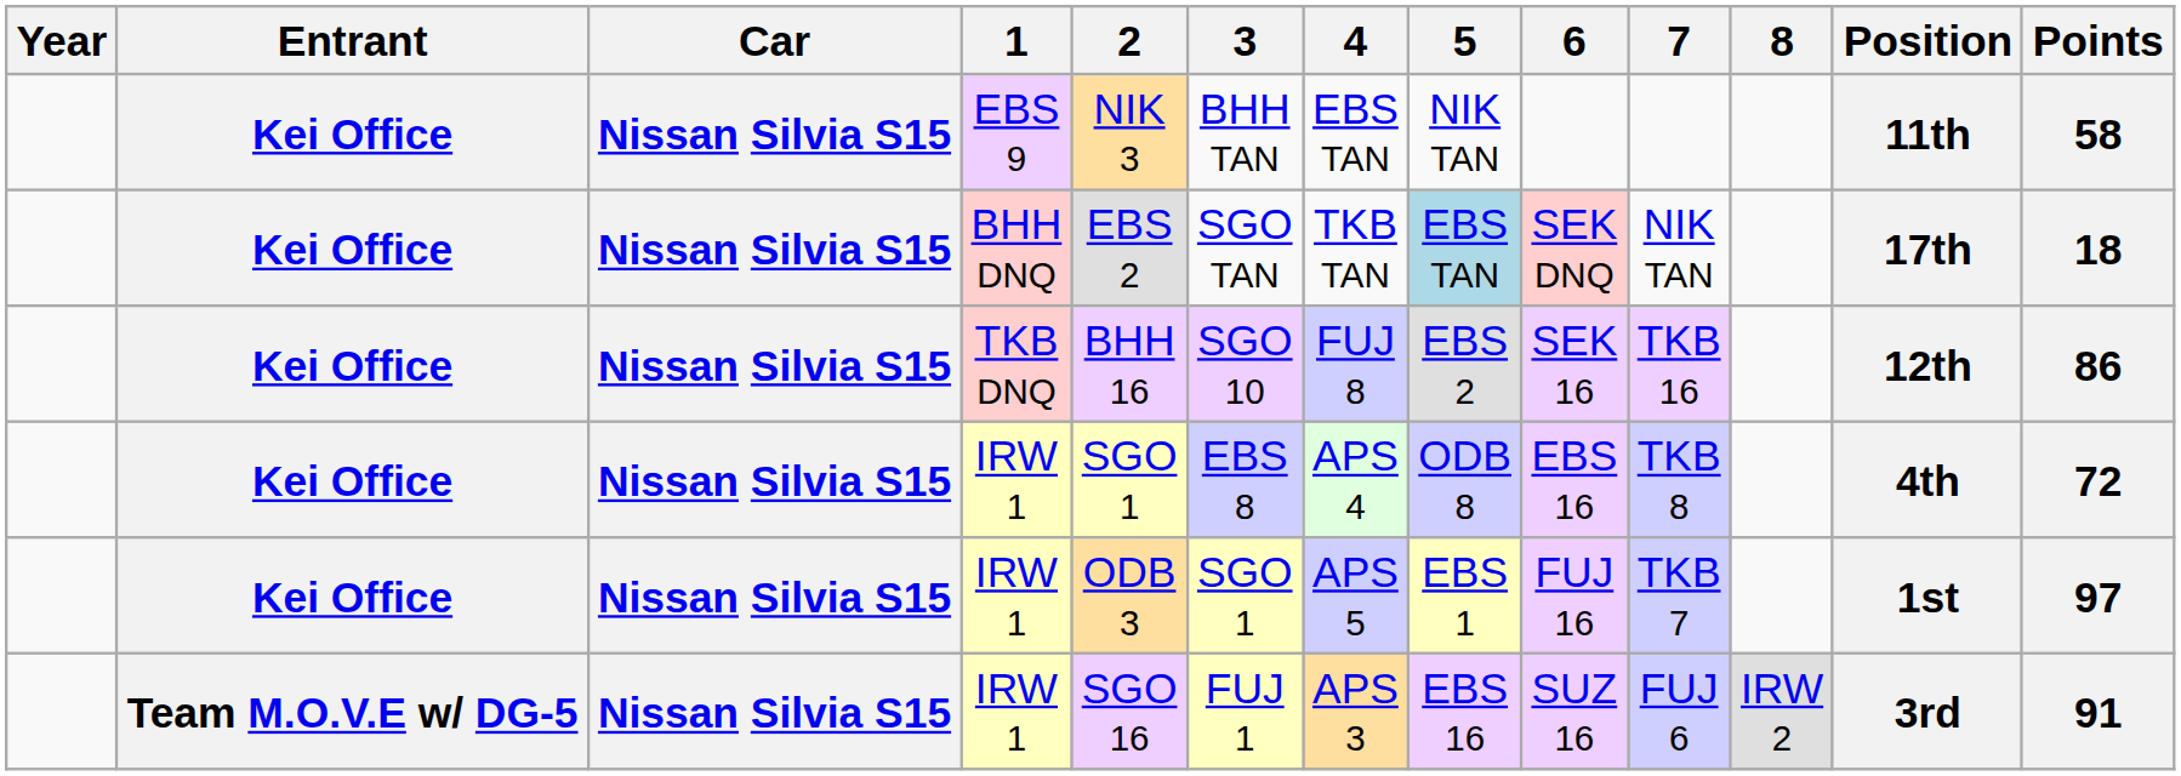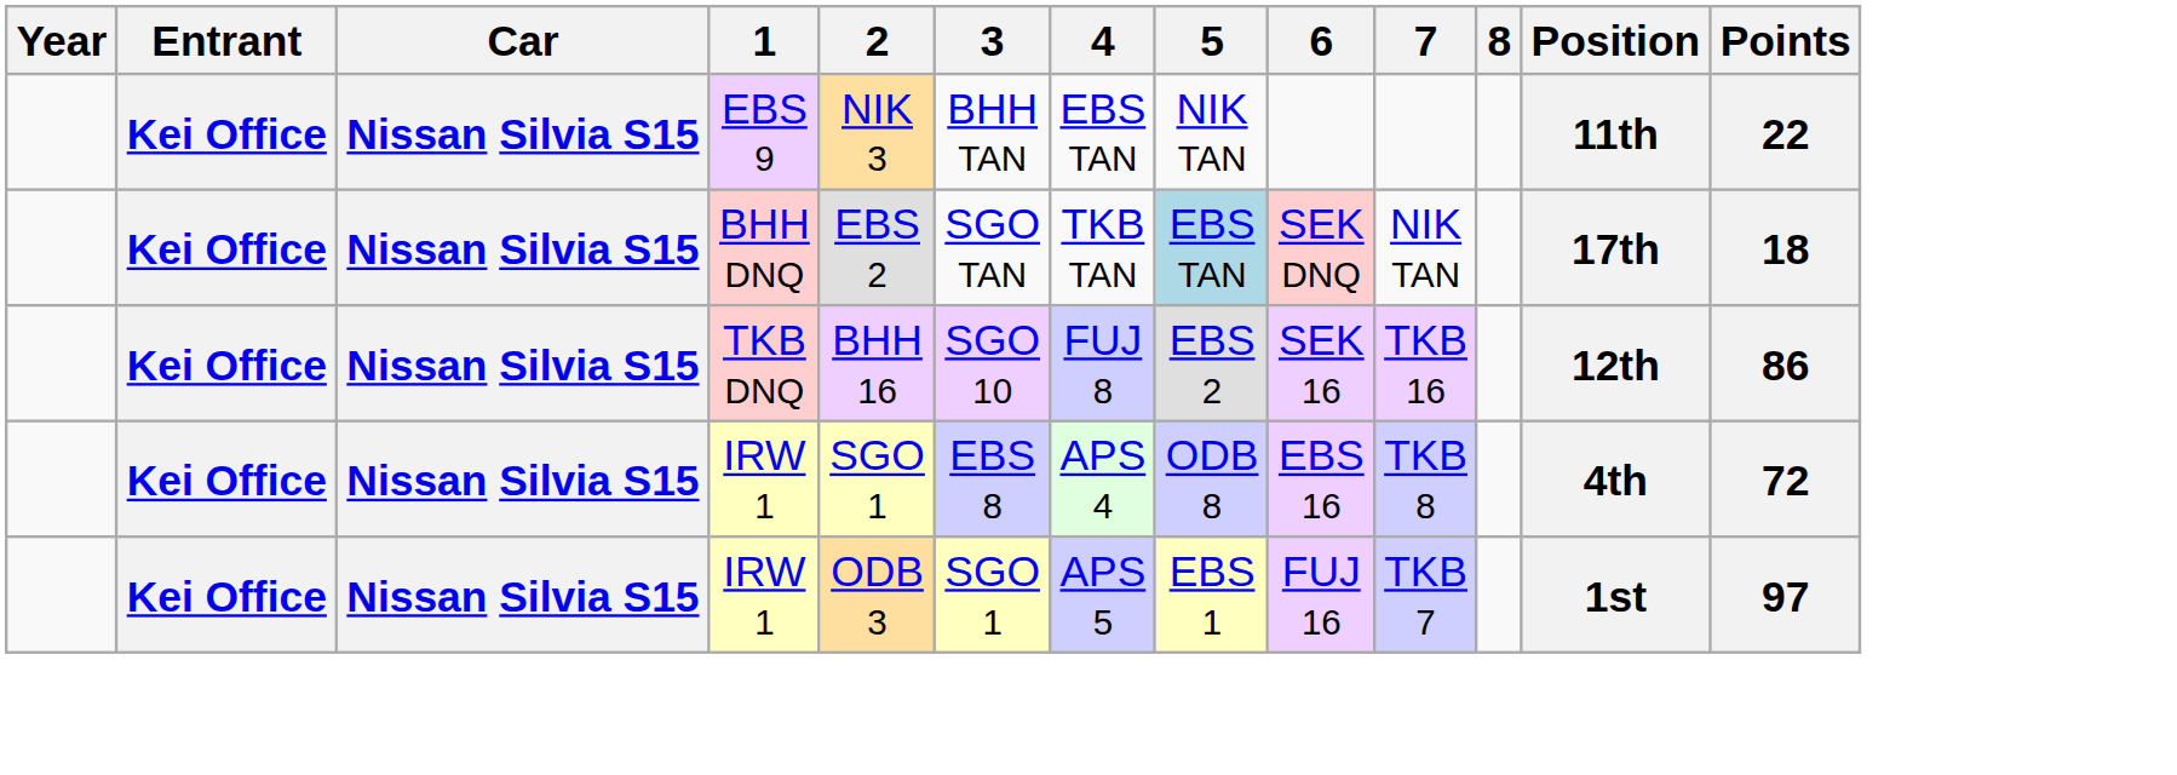EBS 9 | Points: 58 -> 22
- row: Team M.O.V.E w/ DG-5 | Nissan Silvia S15 | IRW 1 | SGO 16 | FUJ 1 | APS 3 | EBS 16 | SUZ 16 | FUJ 6 | IRW 2 | 3rd | 91
